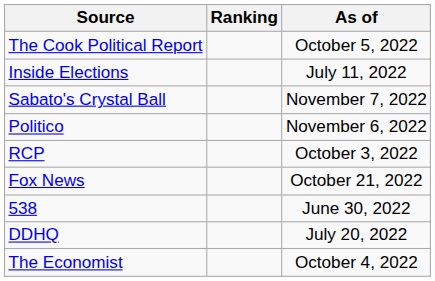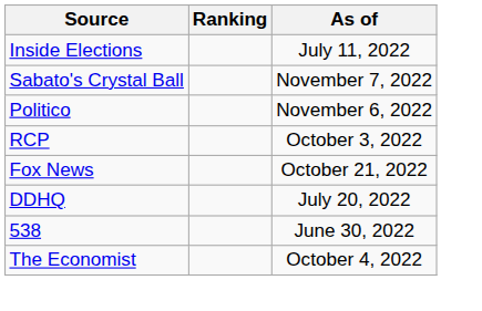- row: The Cook Political Report | October 5, 2022
rows swapped: DDHQ <-> 538
